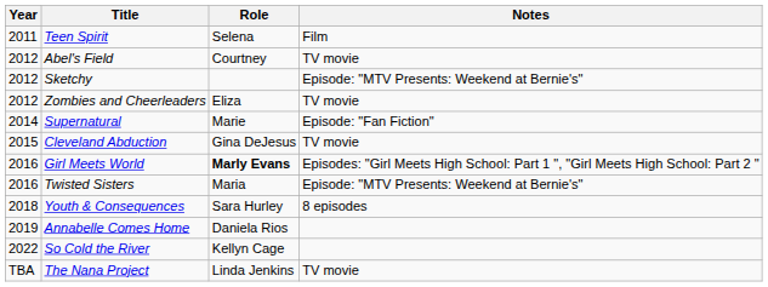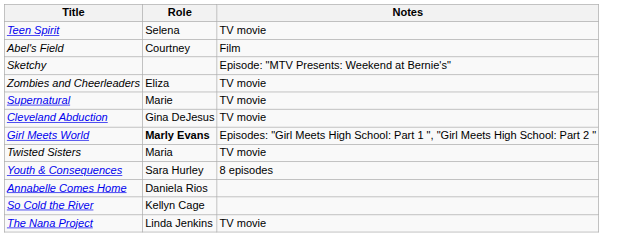- column: Year | 2011 | 2012 | 2012 | 2012 | 2014 | 2015 | 2016 | 2016 | 2018 | 2019 | 2022 | TBA
Teen Spirit | Notes: Film -> TV movie
Abel's Field | Notes: TV movie -> Film
Supernatural | Notes: Episode: "Fan Fiction" -> TV movie
Twisted Sisters | Notes: Episode: "MTV Presents: Weekend at Bernie's" -> TV movie
